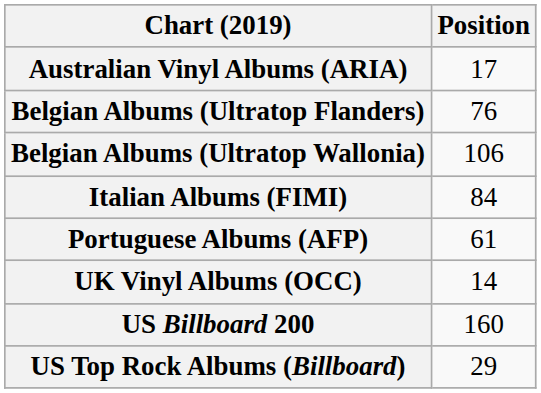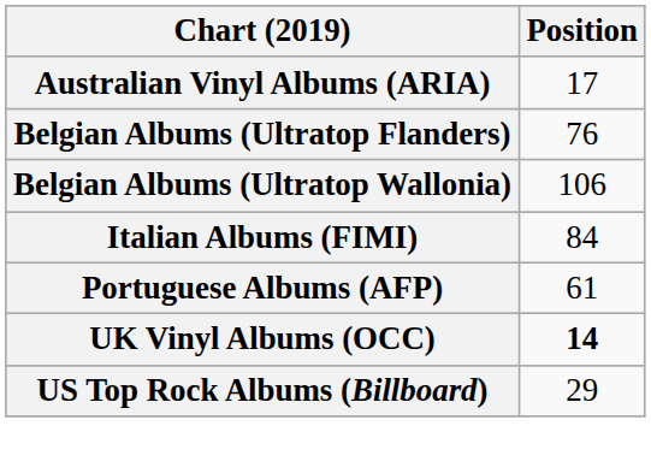UK Vinyl Albums (OCC) | Position: normal -> bold
- row: US Billboard 200 | 160
